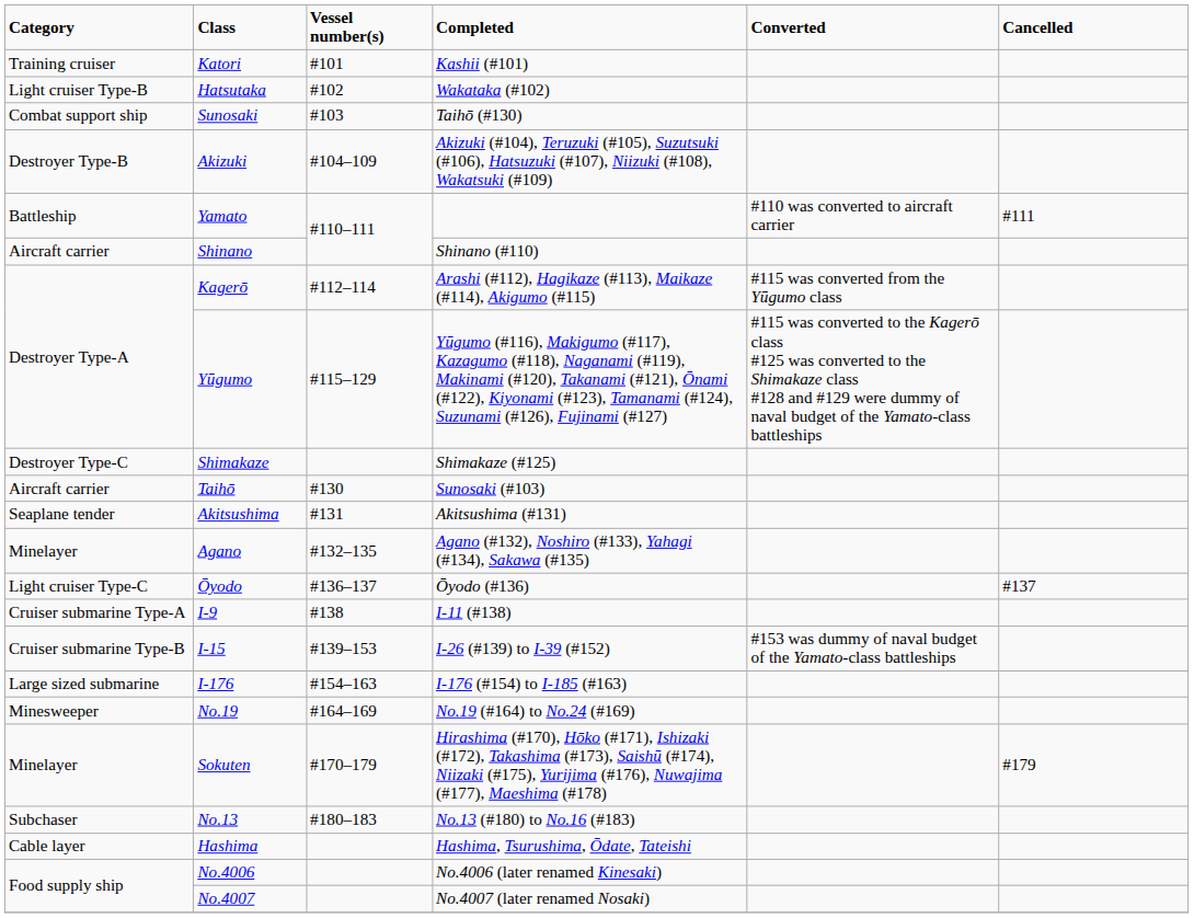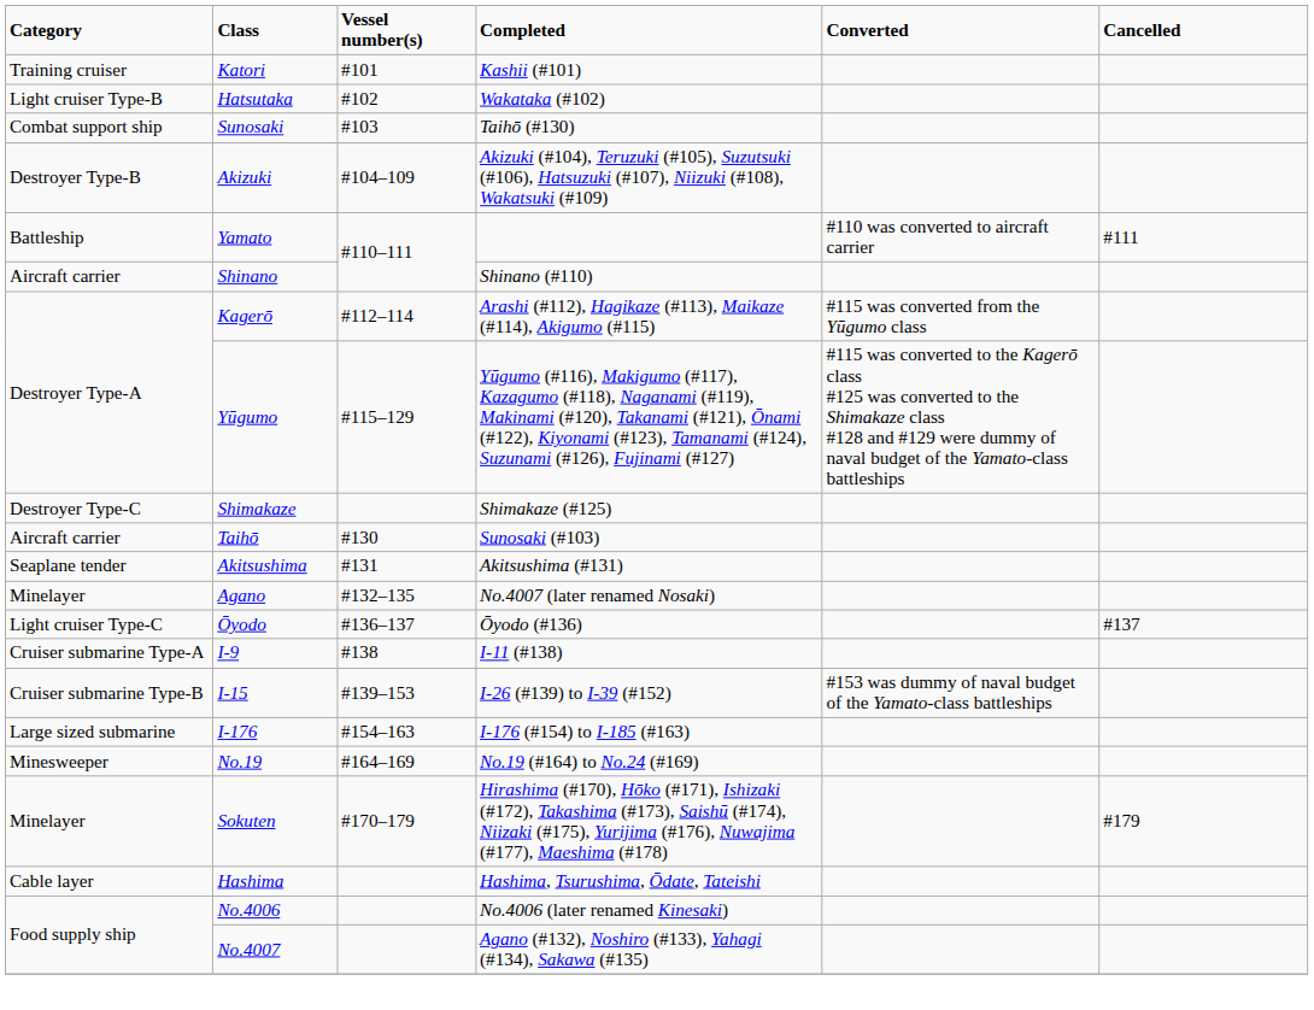Agano | Completed: Agano (#132), Noshiro (#133), Yahagi (#134), Sakawa (#135) -> No.4007 (later renamed Nosaki)
- row: Subchaser | No.13 | #180–183 | No.13 (#180) to No.16 (#183)
No.4007 | Completed: No.4007 (later renamed Nosaki) -> Agano (#132), Noshiro (#133), Yahagi (#134), Sakawa (#135)
